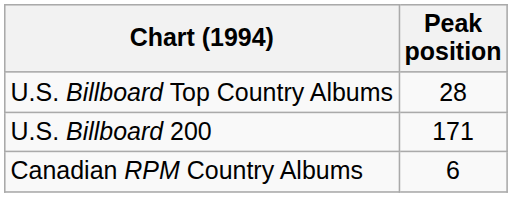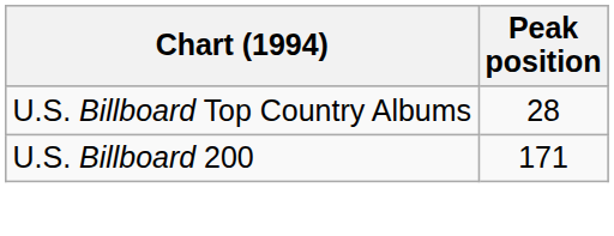- row: Canadian RPM Country Albums | 6
